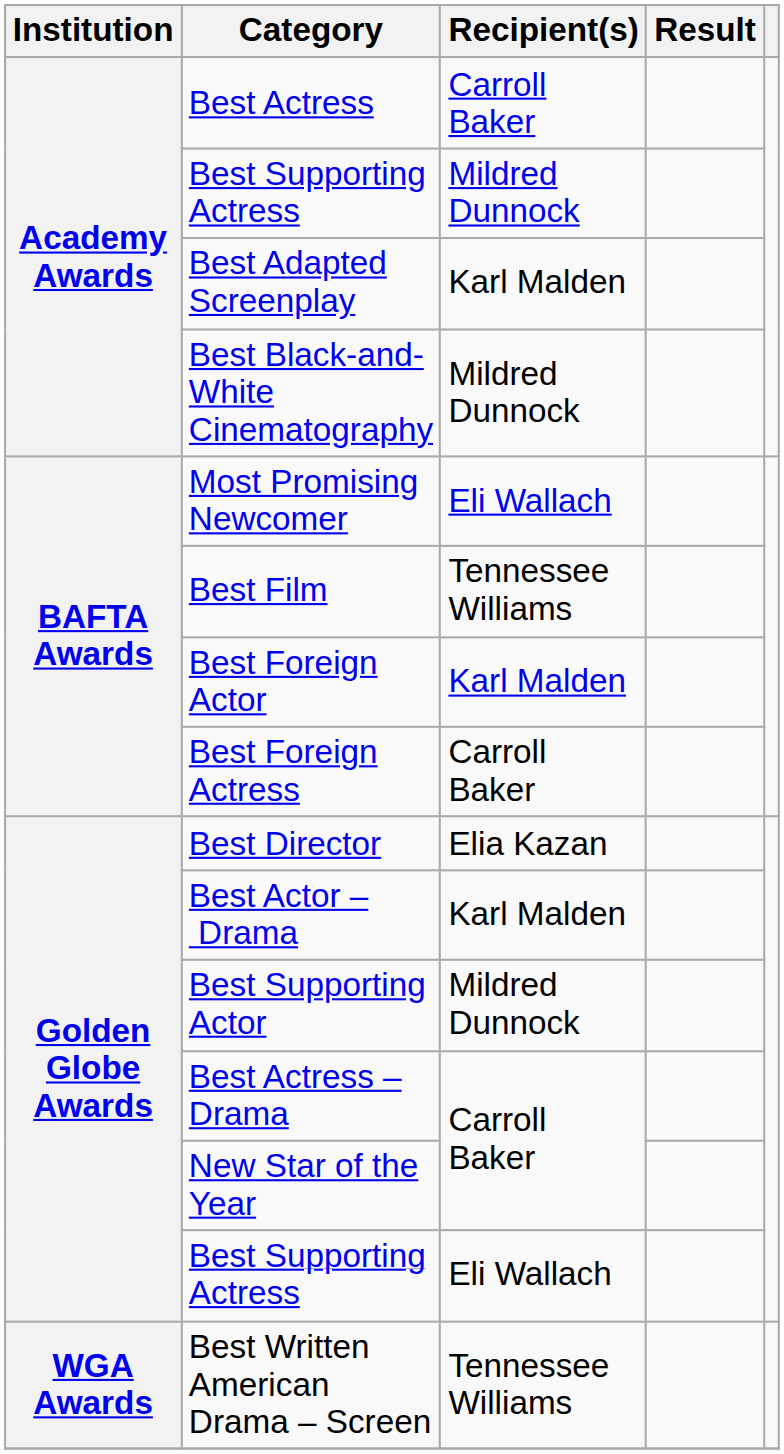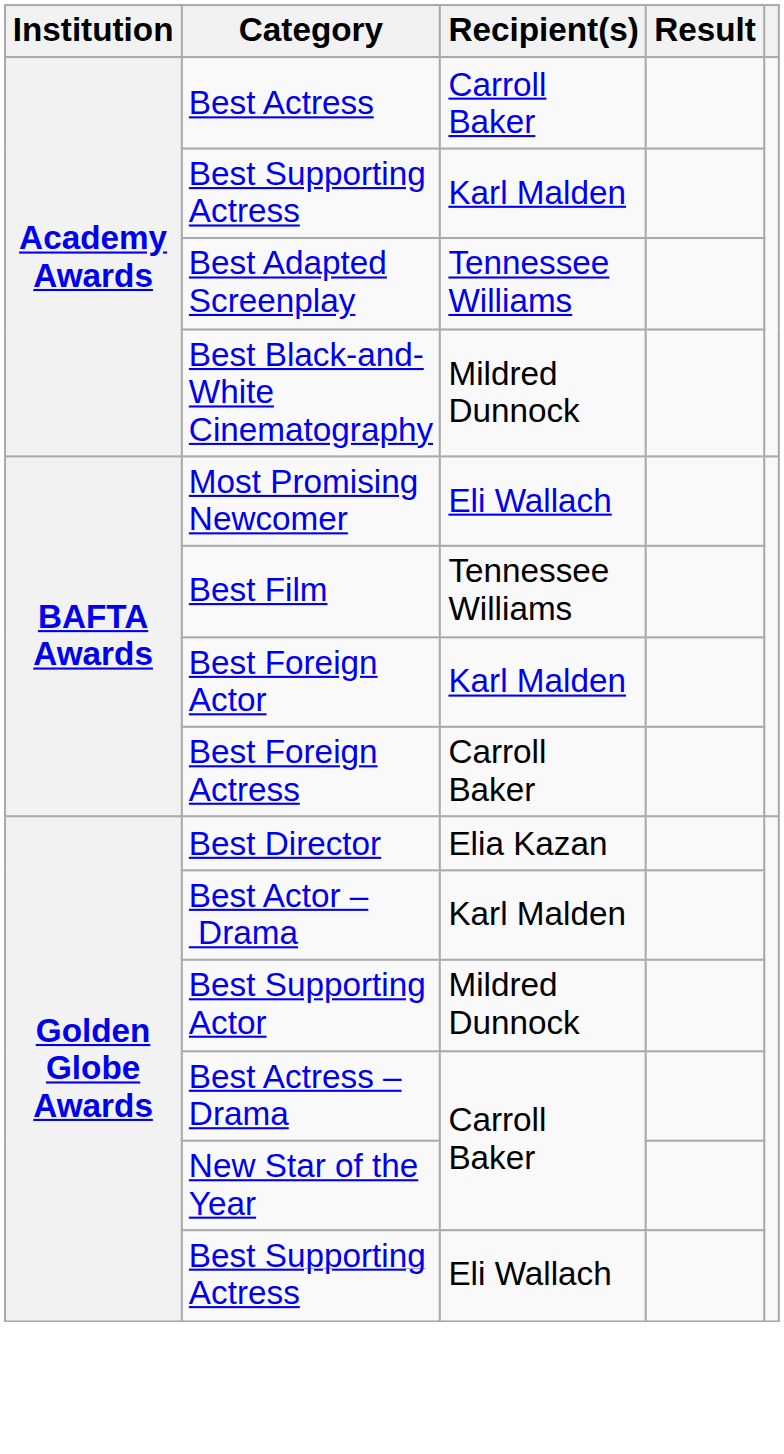Academy Awards / Best Supporting Actress | Recipient(s): Mildred Dunnock -> Karl Malden
Best Adapted Screenplay | Recipient(s): Karl Malden -> Tennessee Williams
- row: WGA Awards | Best Written American Drama – Screen | Tennessee Williams
